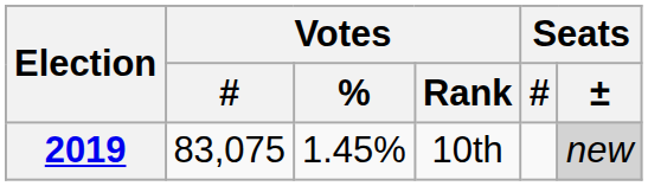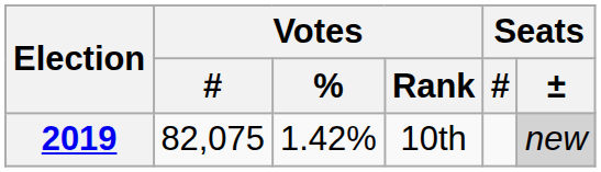2019 | Votes / #: 83,075 -> 82,075
2019 | Votes / %: 1.45% -> 1.42%
